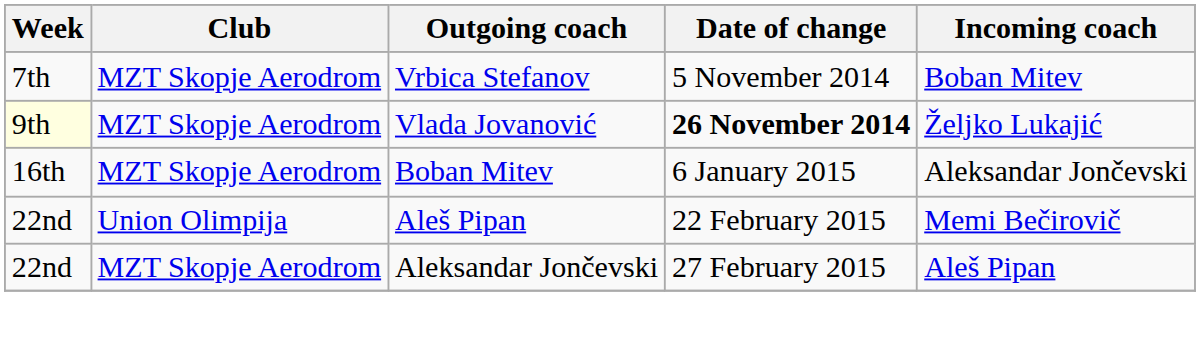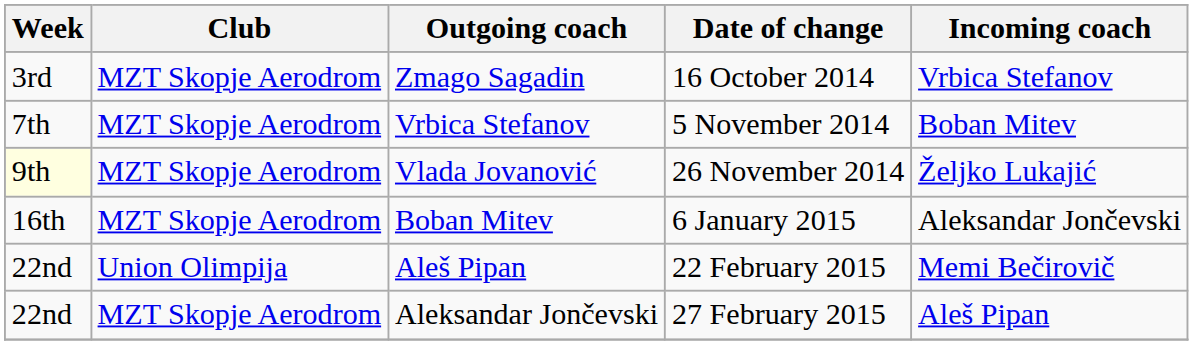+ row: 3rd | MZT Skopje Aerodrom | Zmago Sagadin | 16 October 2014 | Vrbica Stefanov
Vlada Jovanović | Date of change: bold -> normal
